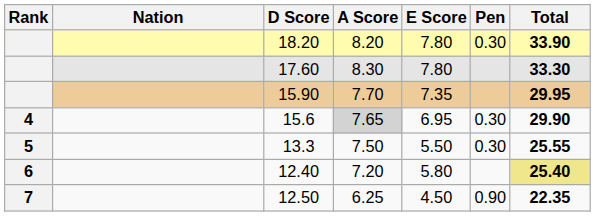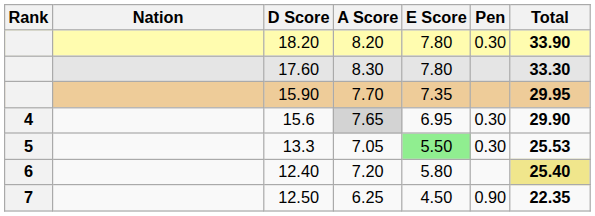13.3 | A Score: 7.50 -> 7.05
13.3 | E Score: no background -> lightgreen background
13.3 | Total: 25.55 -> 25.53
